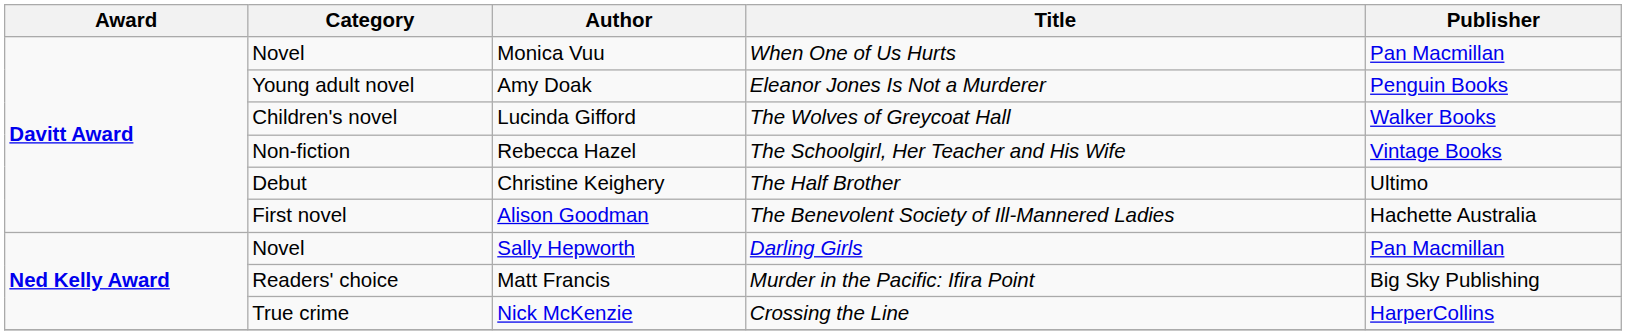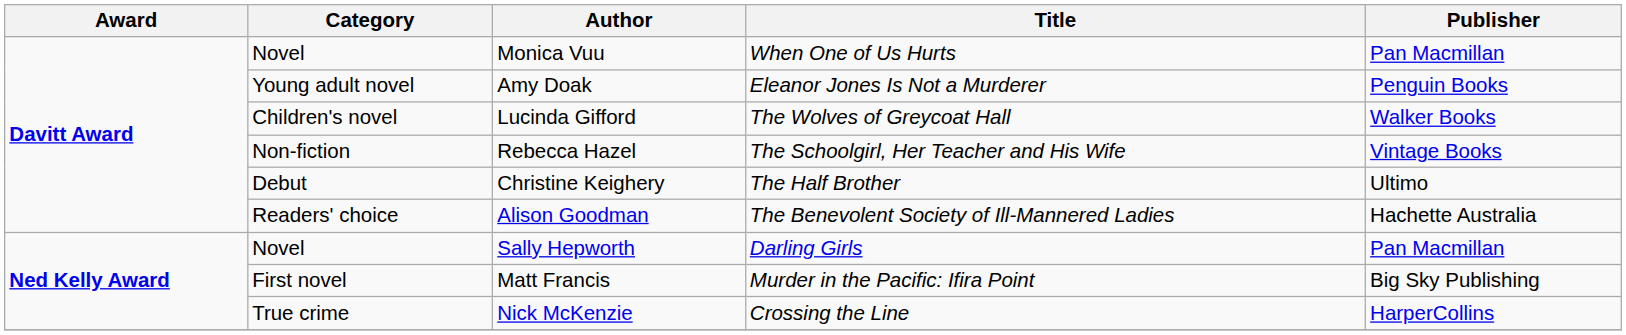Alison Goodman | Category: First novel -> Readers' choice
Matt Francis | Category: Readers' choice -> First novel
